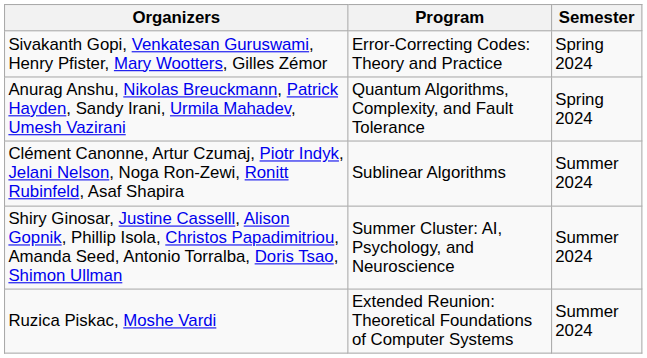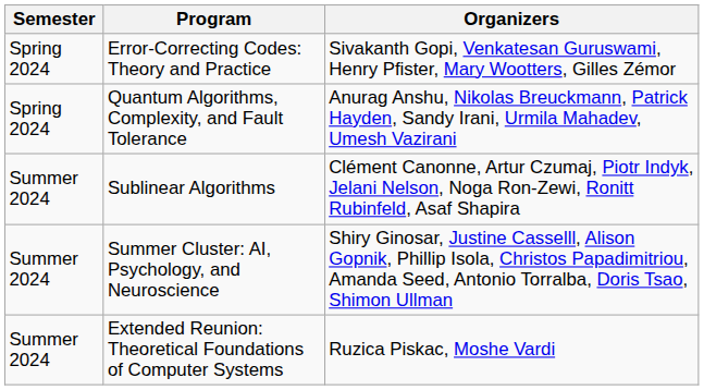columns swapped: Semester <-> Organizers
